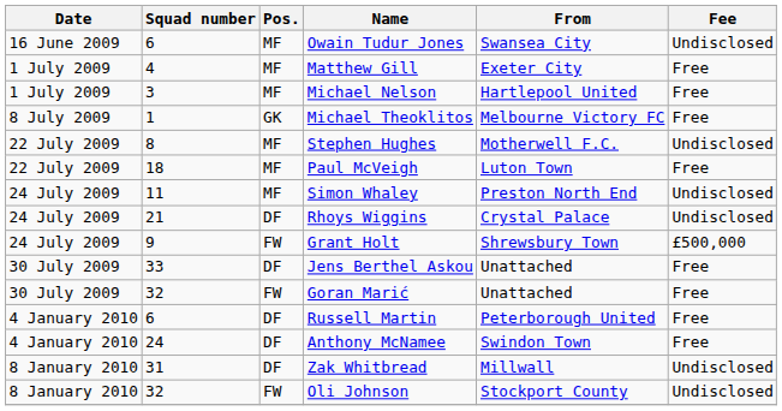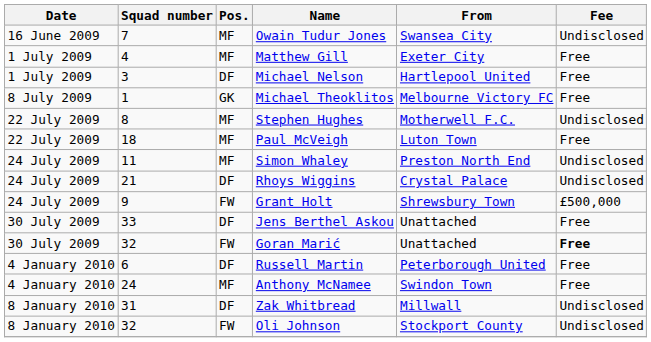Owain Tudur Jones | Squad number: 6 -> 7
Michael Nelson | Pos.: MF -> DF
Goran Marić | Fee: normal -> bold
Anthony McNamee | Pos.: DF -> MF
